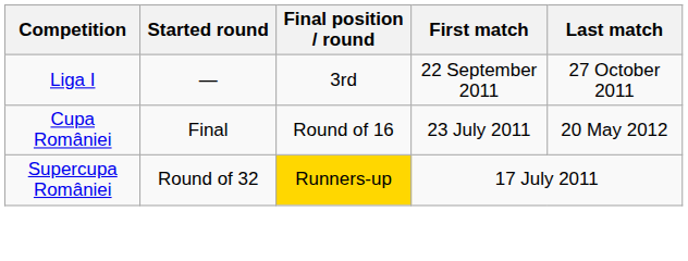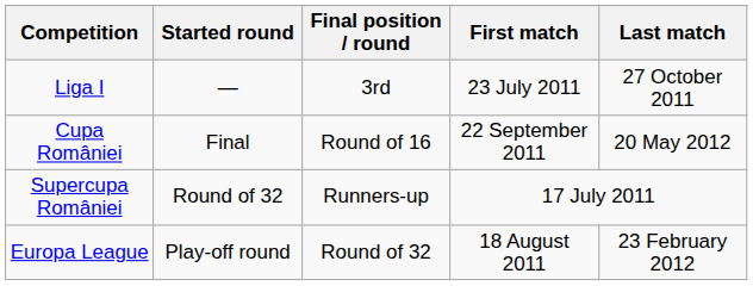Liga I | First match: 22 September 2011 -> 23 July 2011
Cupa României | First match: 23 July 2011 -> 22 September 2011
Supercupa României | Final position / round: gold background -> no background
+ row: Europa League | Play-off round | Round of 32 | 18 August 2011 | 23 February 2012
